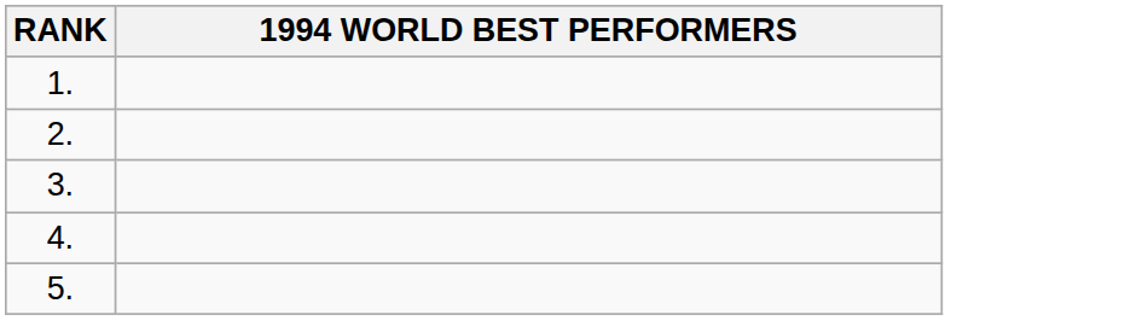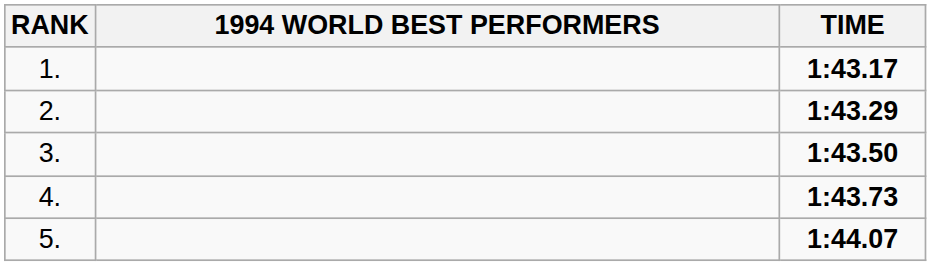+ column: TIME | 1:43.17 | 1:43.29 | 1:43.50 | 1:43.73 | 1:44.07
